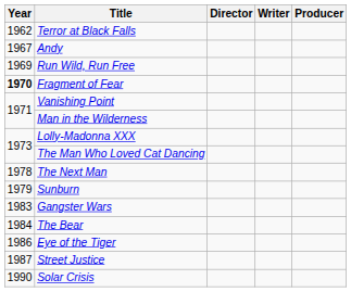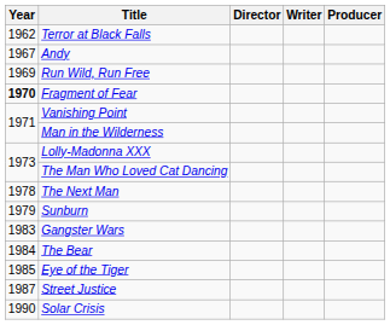Eye of the Tiger | Year: 1986 -> 1985
